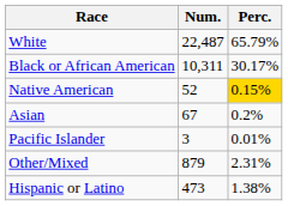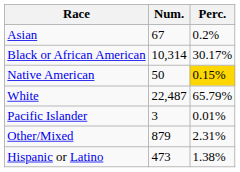rows swapped: White <-> Asian
Black or African American | Num.: 10,311 -> 10,314
Native American | Num.: 52 -> 50
